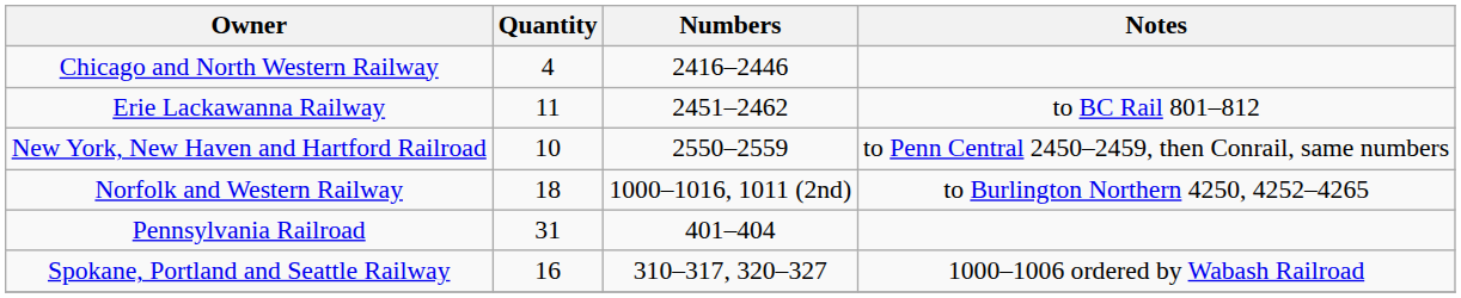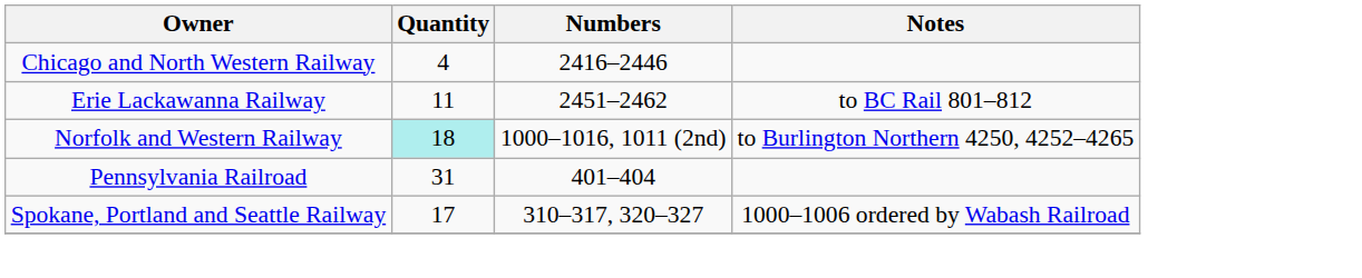- row: New York, New Haven and Hartford Railroad | 10 | 2550–2559 | to Penn Central 2450–2459, then Conrail, same numbers
Norfolk and Western Railway | Quantity: no background -> paleturquoise background
Spokane, Portland and Seattle Railway | Quantity: 16 -> 17
